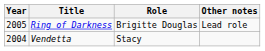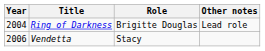Ring of Darkness | Year: 2005 -> 2004
Vendetta | Year: 2004 -> 2006
